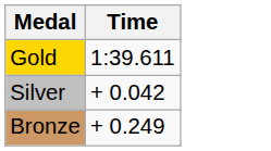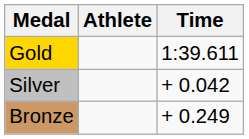+ column: Athlete
